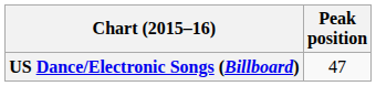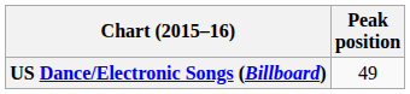US Dance/Electronic Songs (Billboard) | Peak position: 47 -> 49
